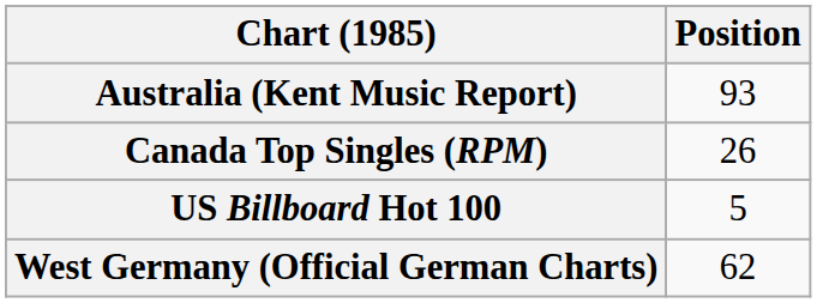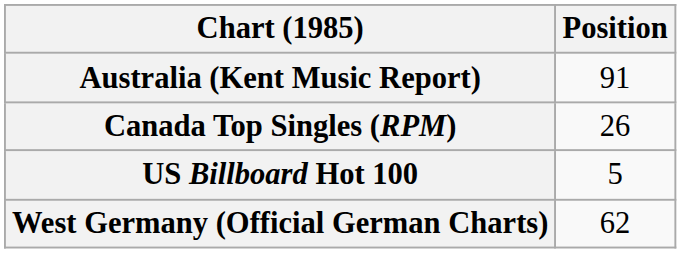Australia (Kent Music Report) | Position: 93 -> 91
